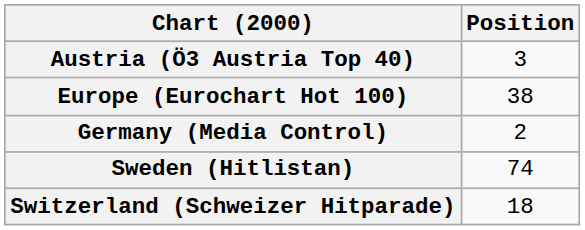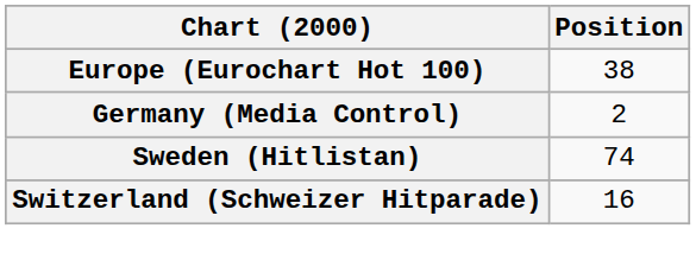- row: Austria (Ö3 Austria Top 40) | 3
Switzerland (Schweizer Hitparade) | Position: 18 -> 16
